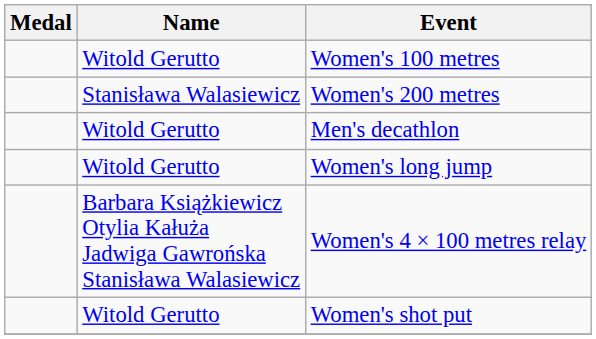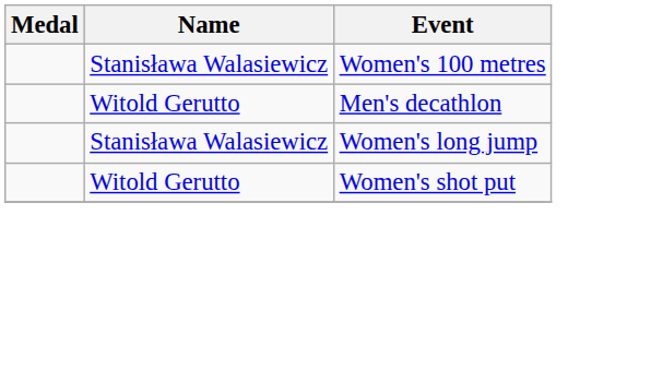Women's 100 metres | Name: Witold Gerutto -> Stanisława Walasiewicz
- row: Stanisława Walasiewicz | Women's 200 metres
Women's long jump | Name: Witold Gerutto -> Stanisława Walasiewicz
- row: Barbara Książkiewicz Otylia Kałuża Jadwiga Gawrońska Stanisława Walasiewicz | Women's 4 × 100 metres relay
